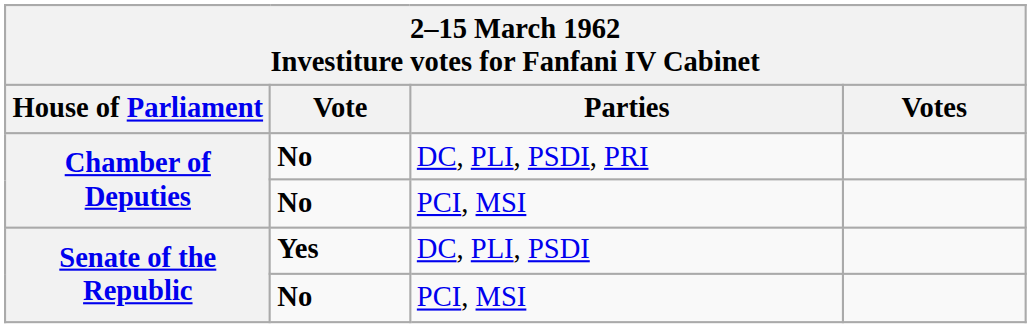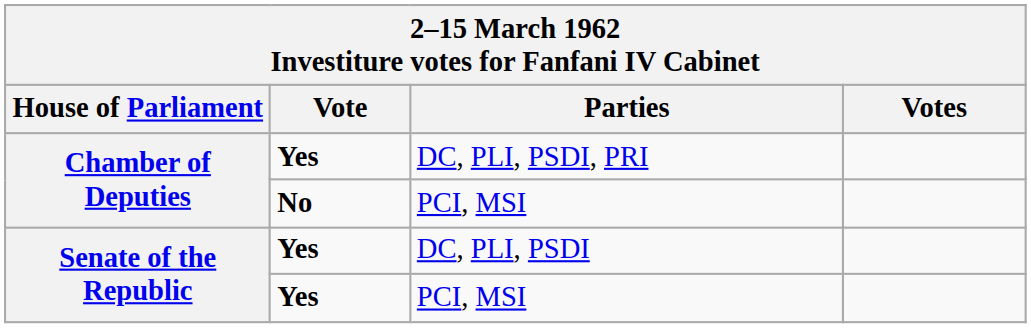DC, PLI, PSDI, PRI | Vote: No -> Yes
Senate of the Republic / PCI, MSI | Vote: No -> Yes
